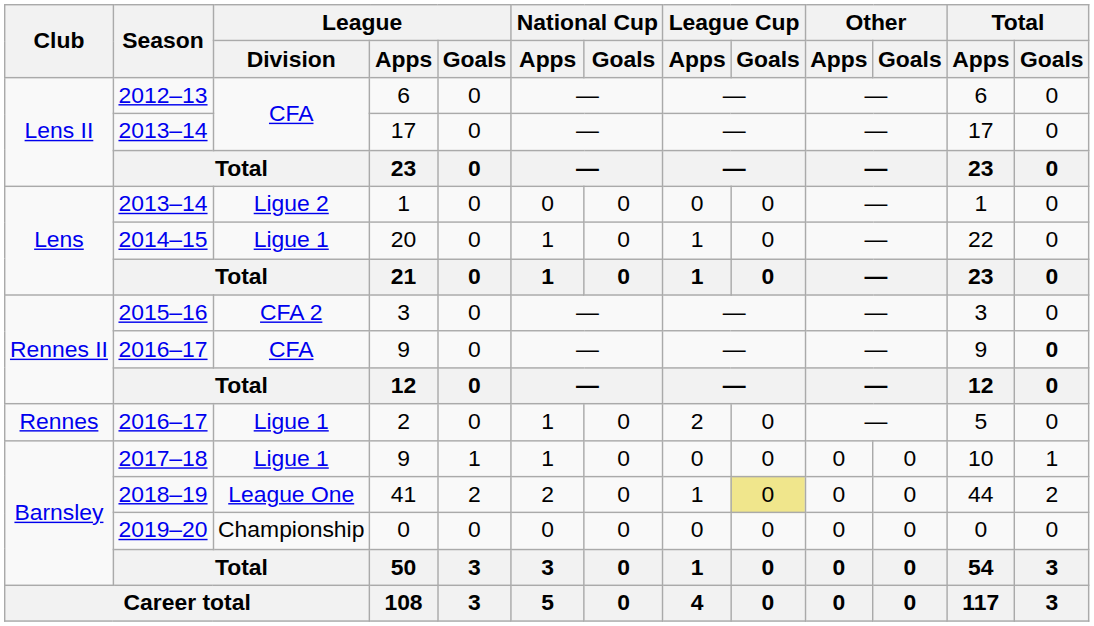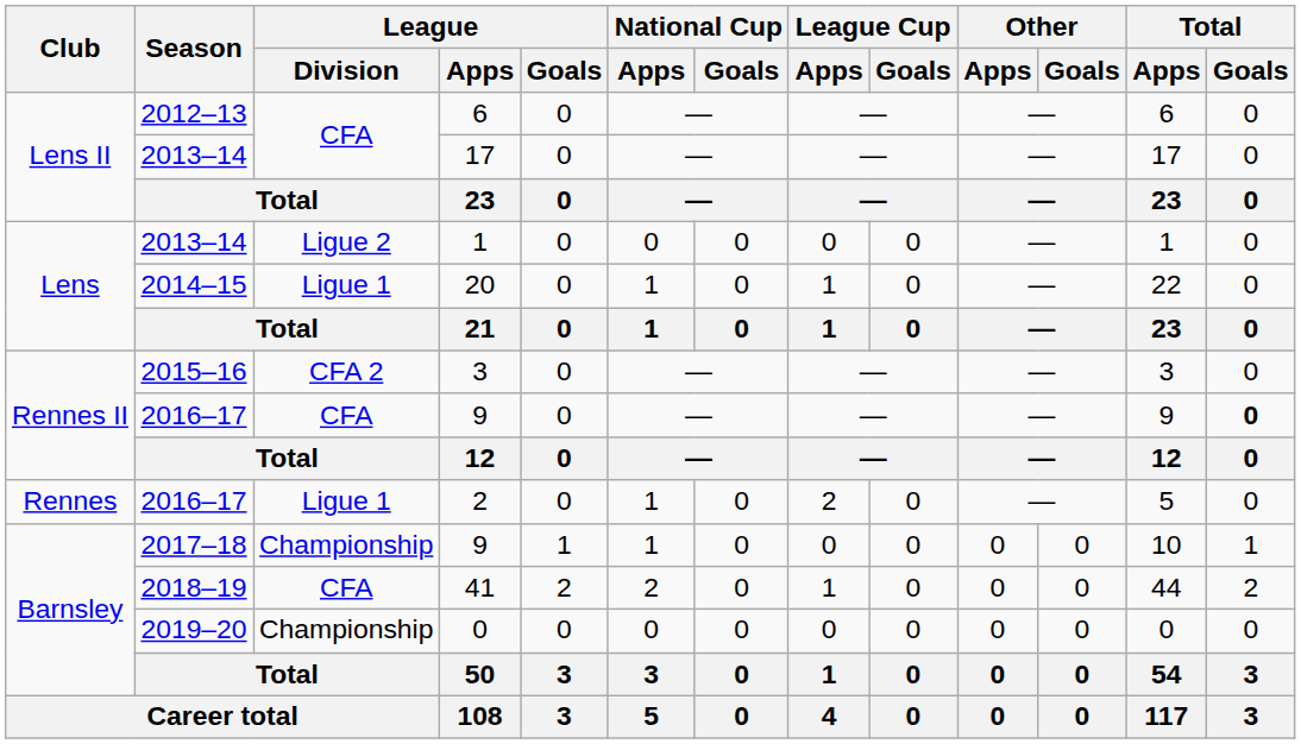2017–18 / 9 | League / Division: Ligue 1 -> Championship
41 | League / Division: League One -> CFA
41 | League Cup / Goals: khaki background -> no background
